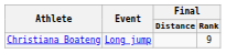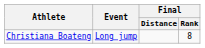Christiana Boateng | Final / Rank: 9 -> 8
